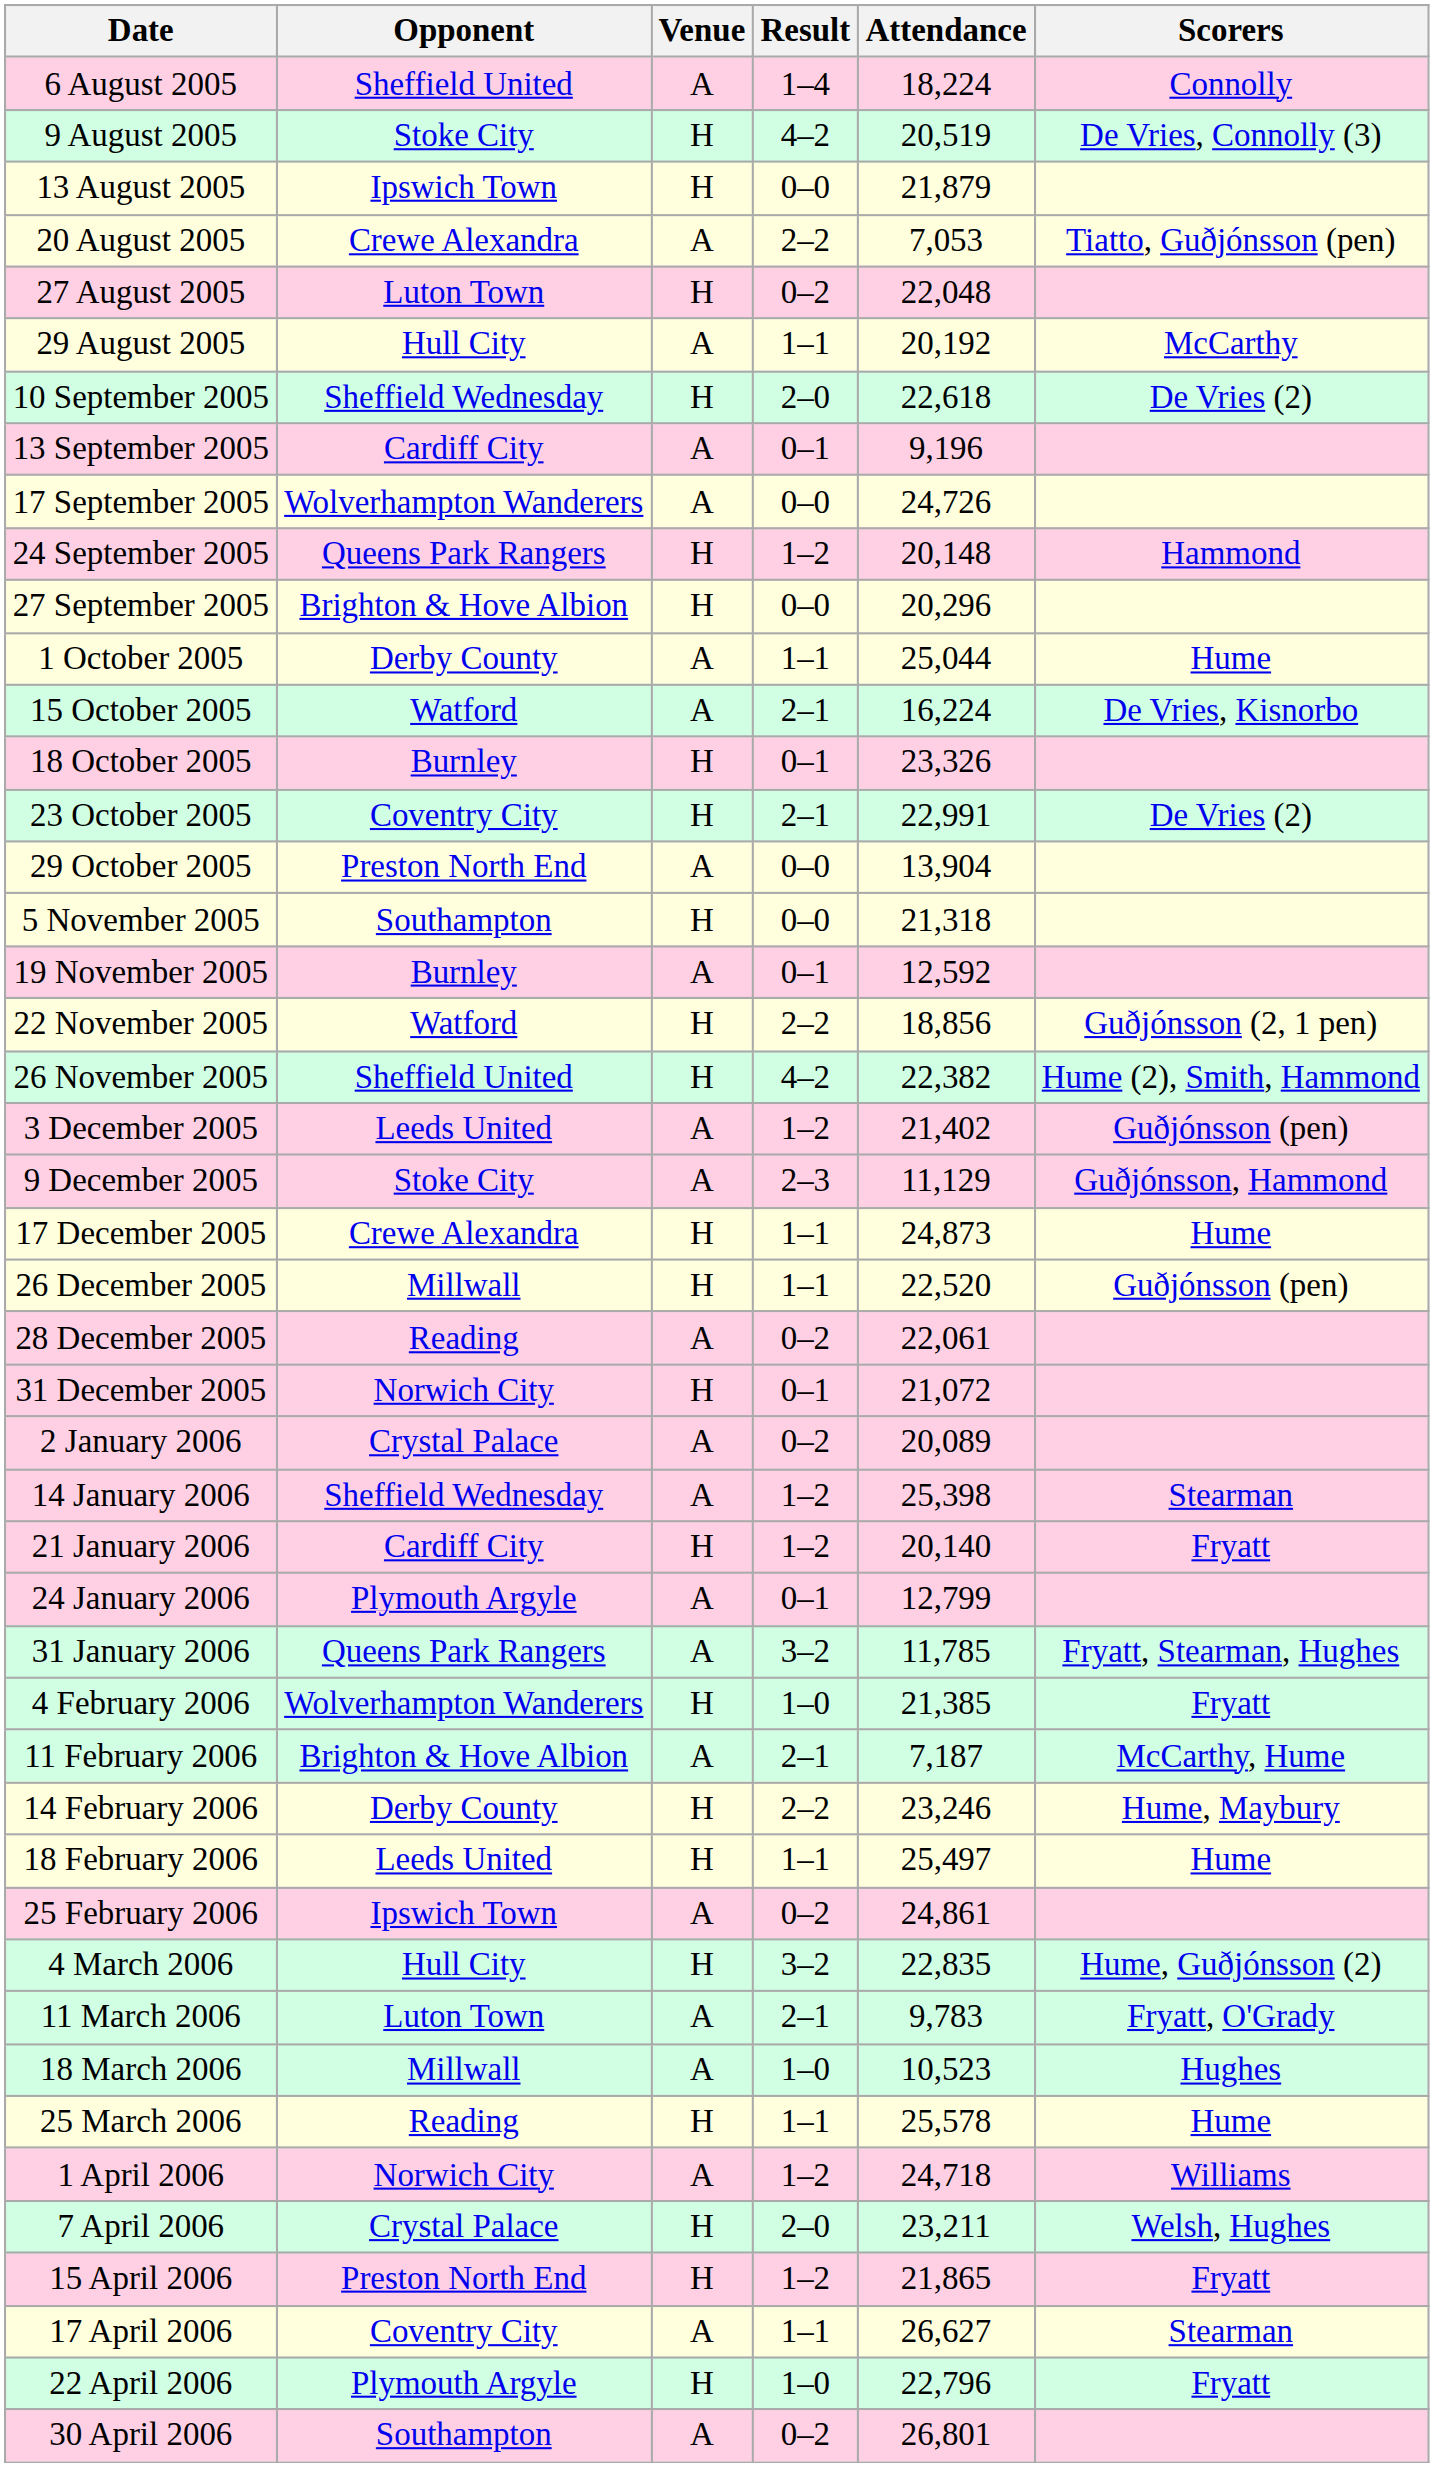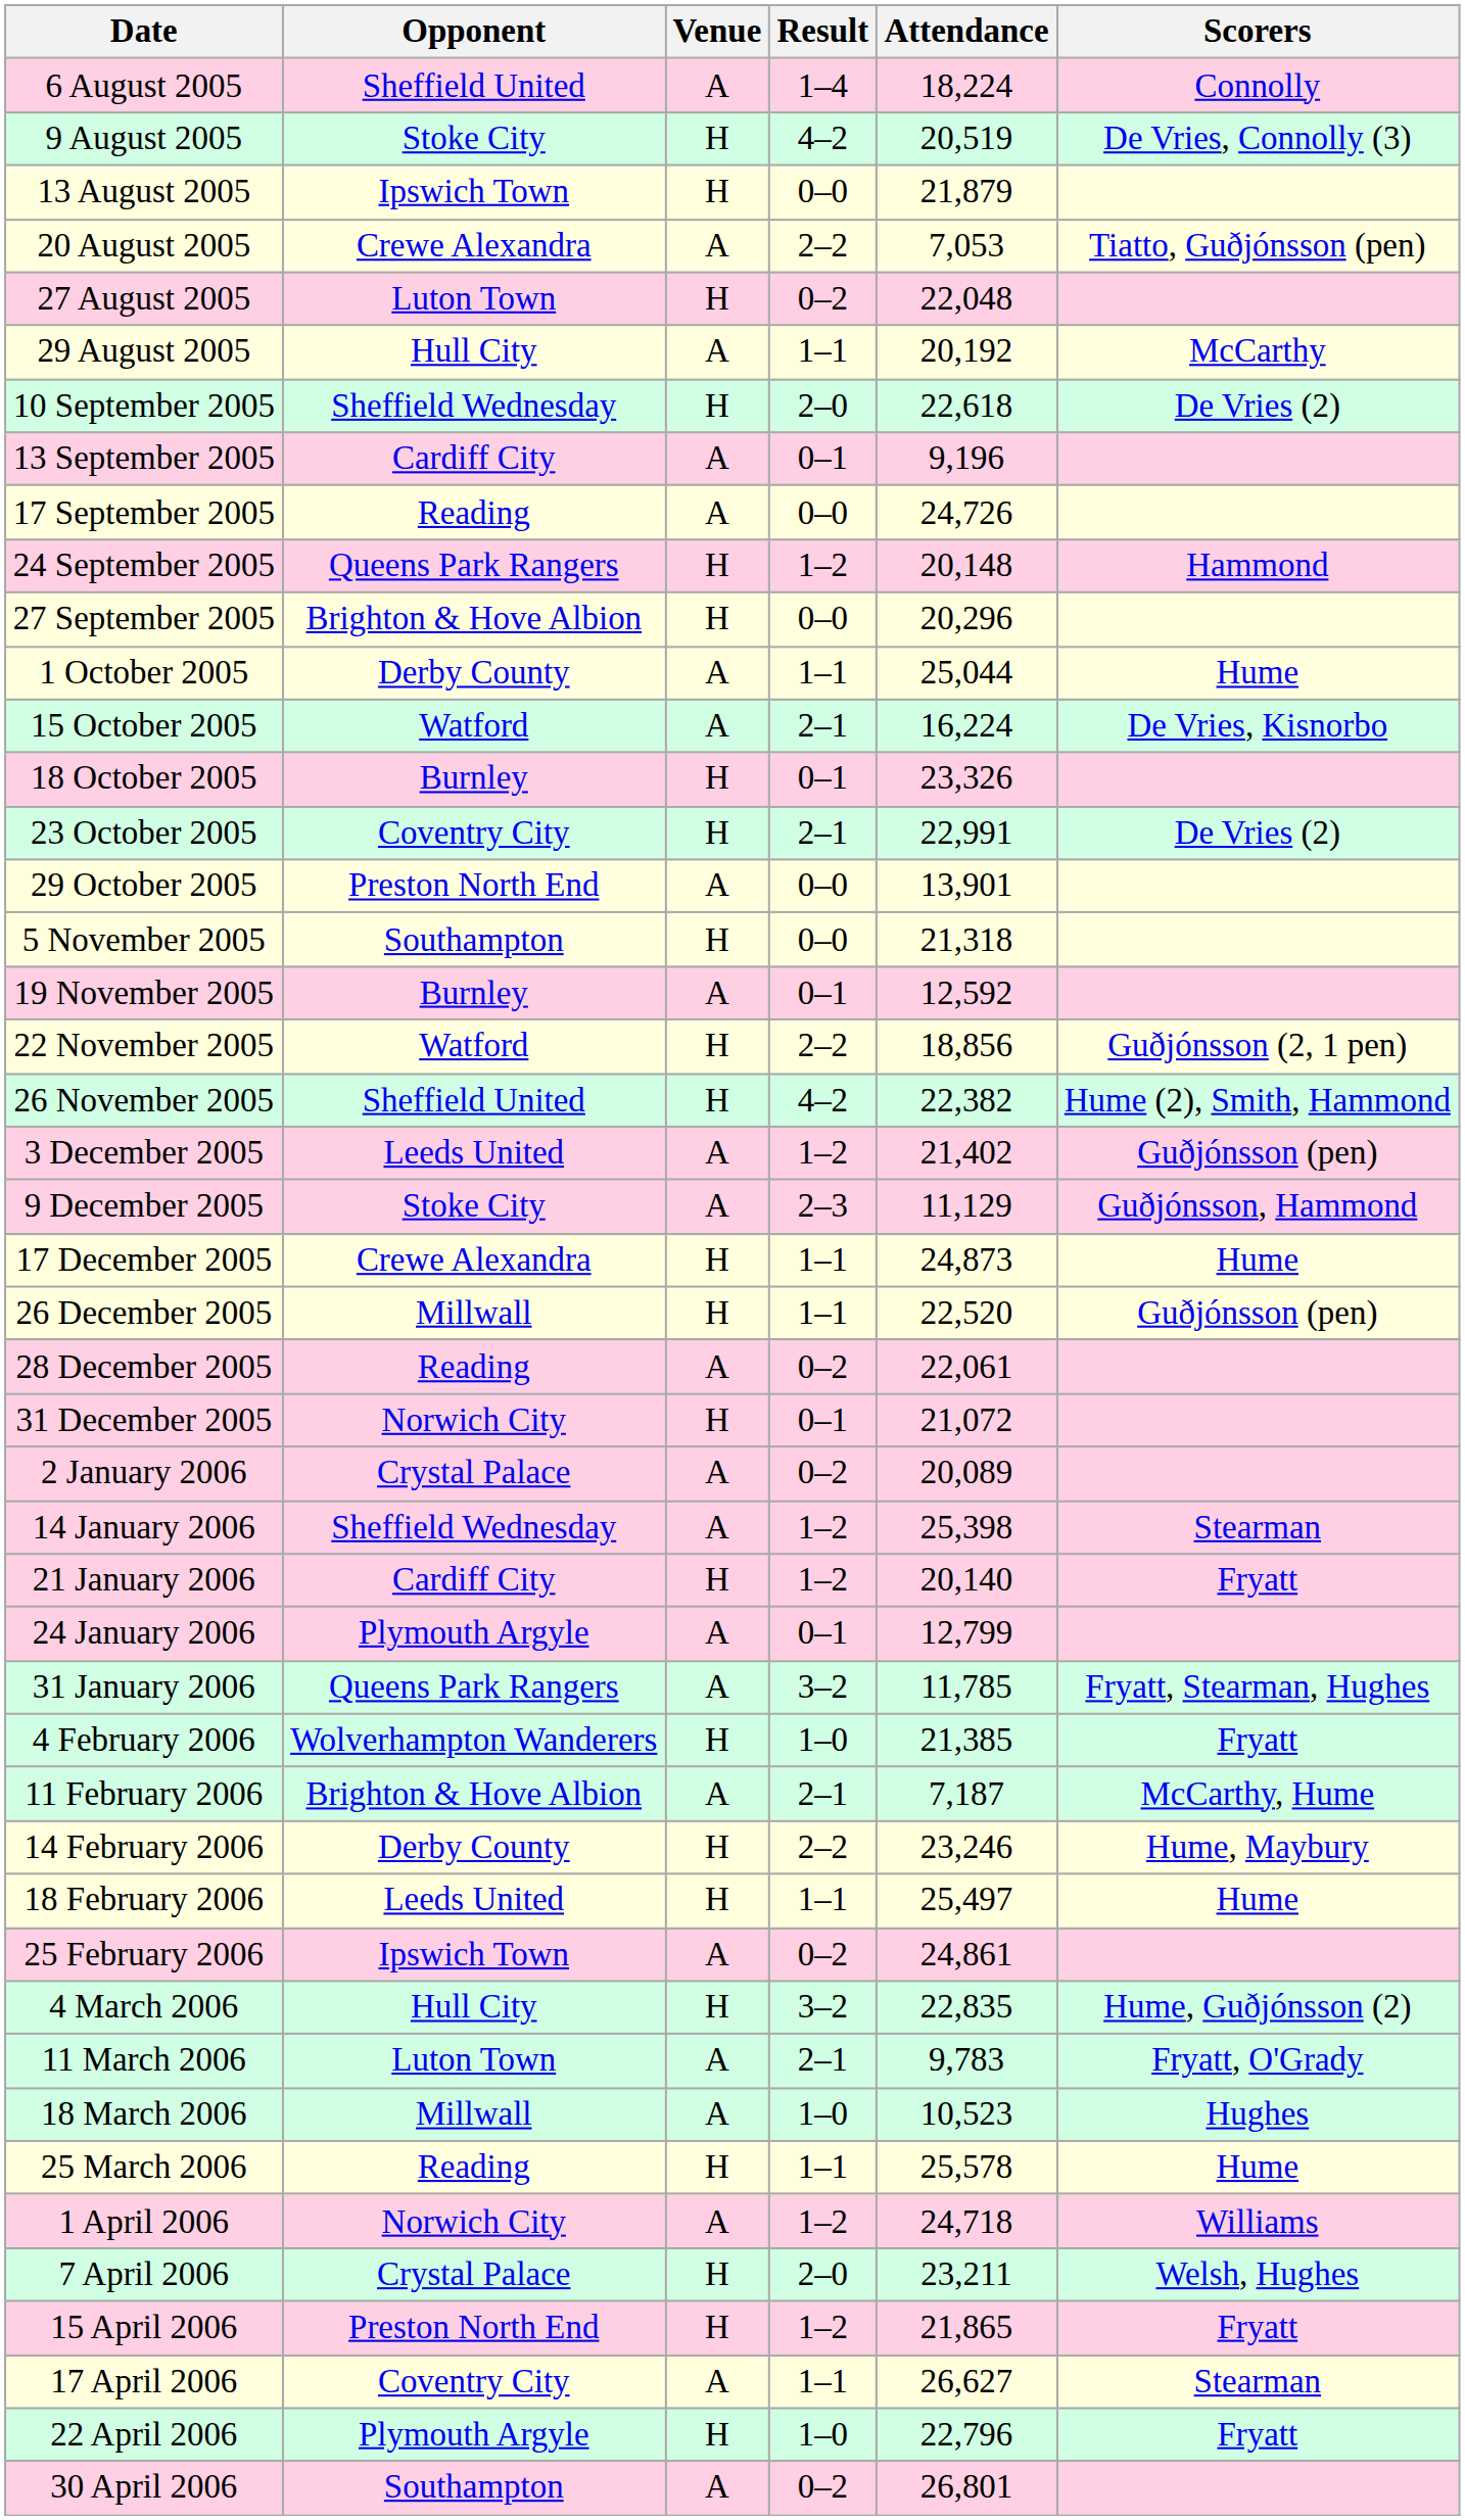17 September 2005 | Opponent: Wolverhampton Wanderers -> Reading
29 October 2005 | Attendance: 13,904 -> 13,901
